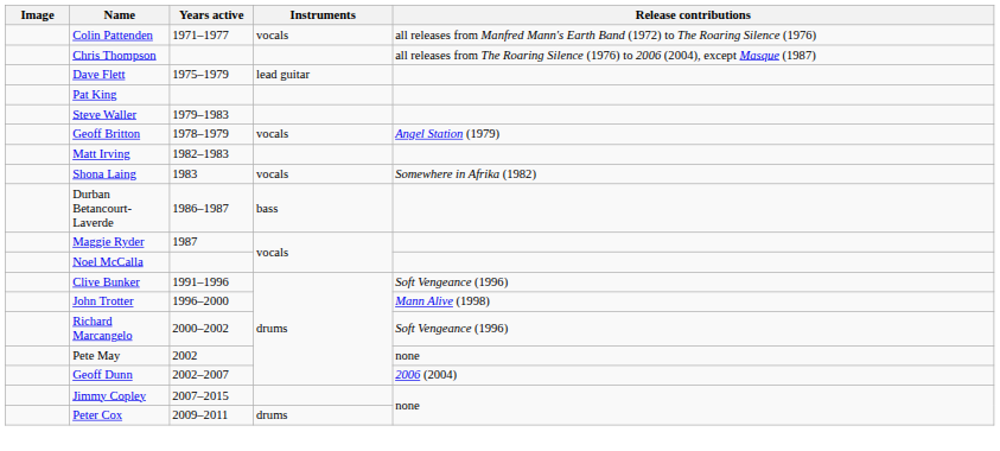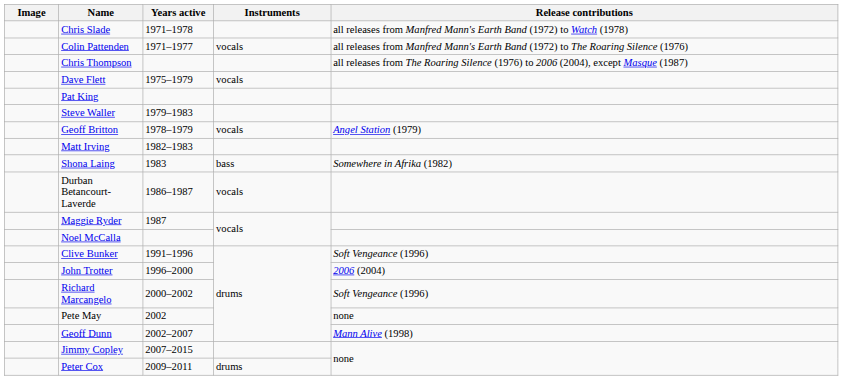+ row: Chris Slade | 1971–1978 | all releases from Manfred Mann's Earth Band (1972) to Watch (1978)
Dave Flett | Instruments: lead guitar -> vocals
Shona Laing | Instruments: vocals -> bass
Durban Betancourt-Laverde | Instruments: bass -> vocals
John Trotter | Release contributions: Mann Alive (1998) -> 2006 (2004)
Geoff Dunn | Release contributions: 2006 (2004) -> Mann Alive (1998)
